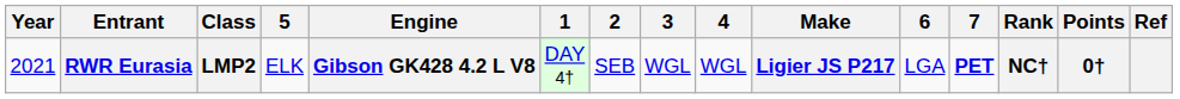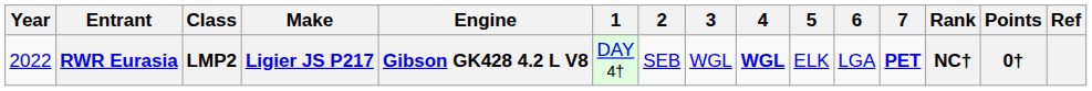columns swapped: Make <-> 5
RWR Eurasia | Year: 2021 -> 2022
RWR Eurasia | 4: normal -> bold
